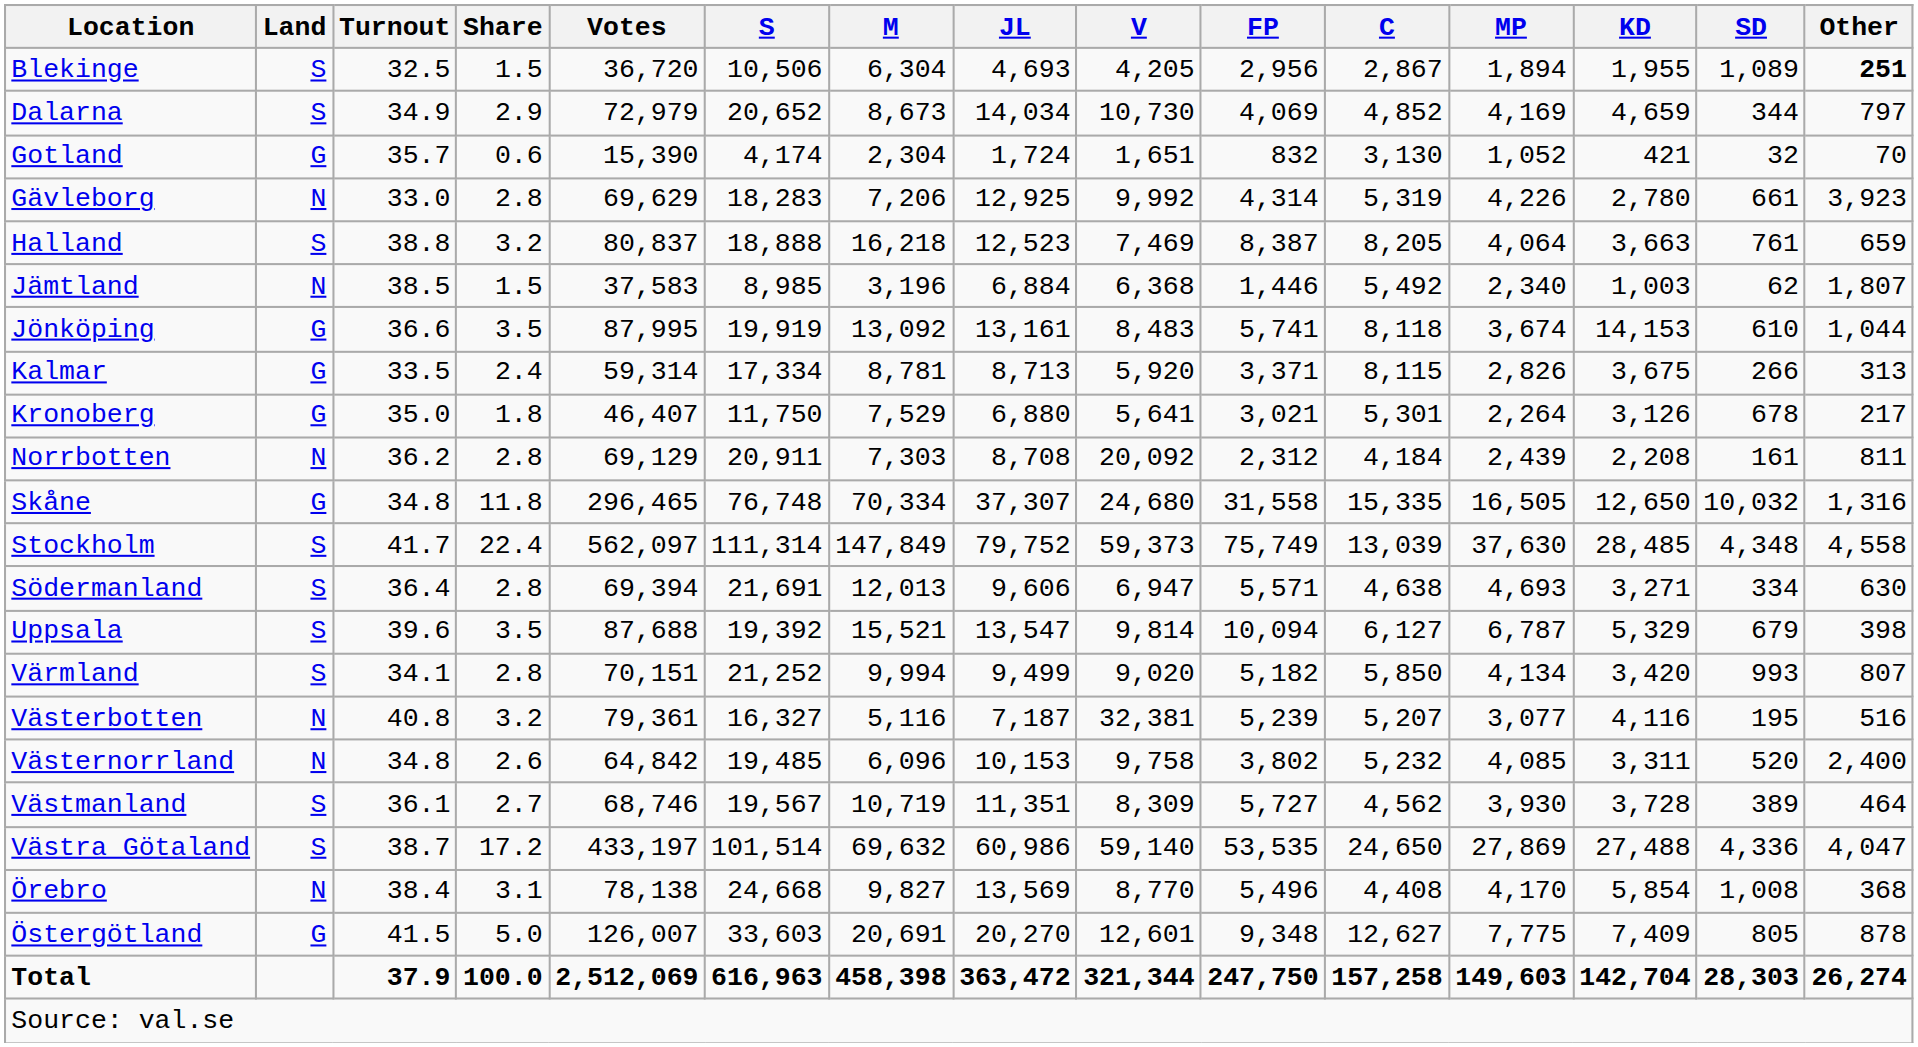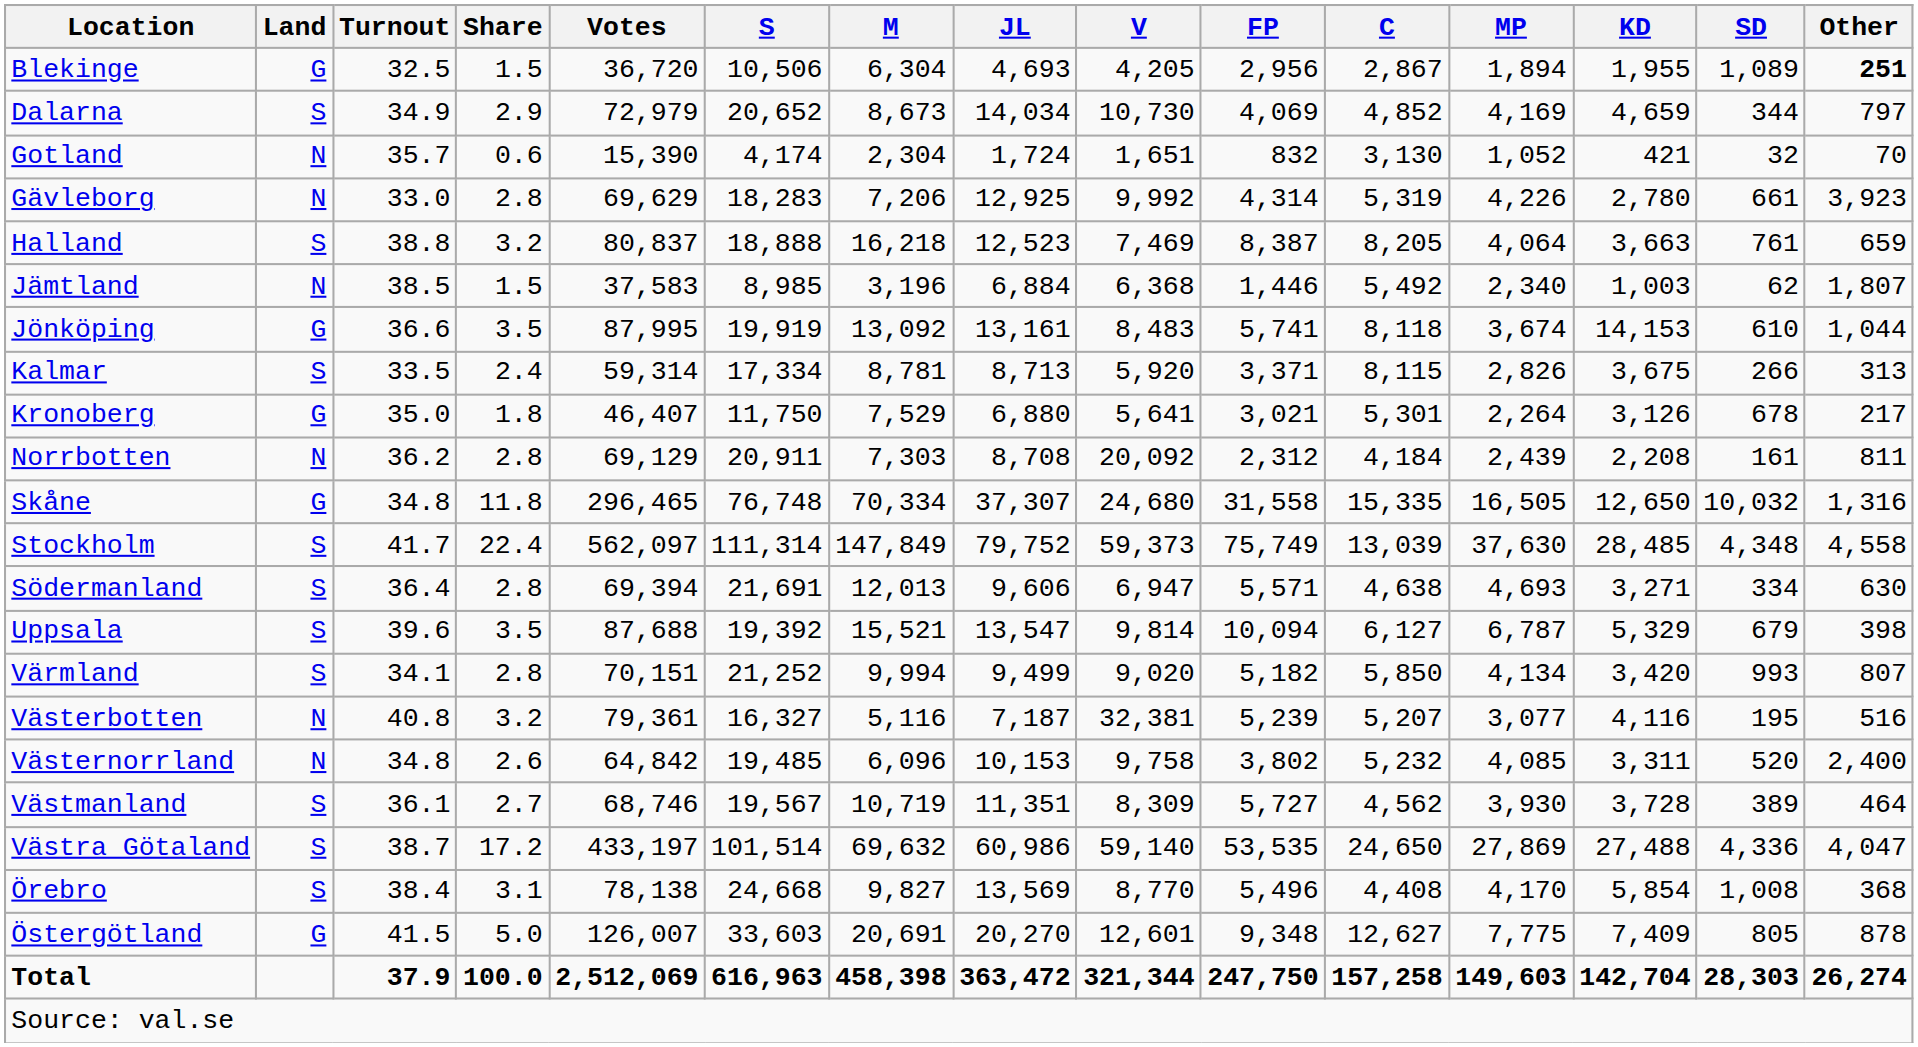Blekinge | Land: S -> G
Gotland | Land: G -> N
Kalmar | Land: G -> S
Örebro | Land: N -> S
